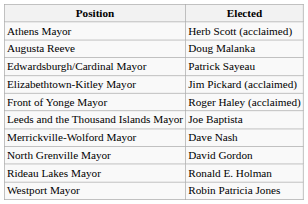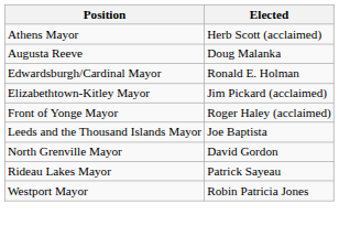Edwardsburgh/Cardinal Mayor | Elected: Patrick Sayeau -> Ronald E. Holman
- row: Merrickville-Wolford Mayor | Dave Nash
Rideau Lakes Mayor | Elected: Ronald E. Holman -> Patrick Sayeau
